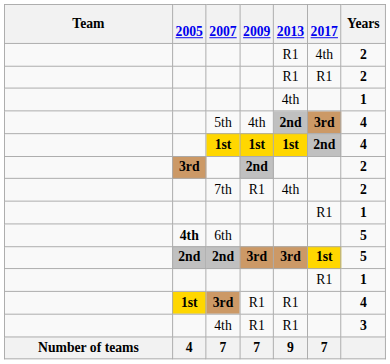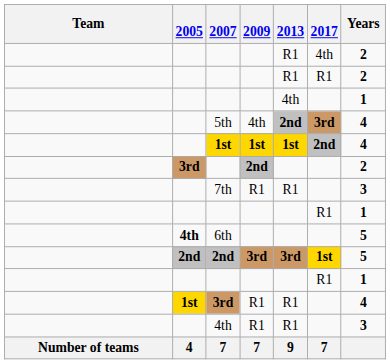7th | 2013: 4th -> R1
7th | Years: 2 -> 3
